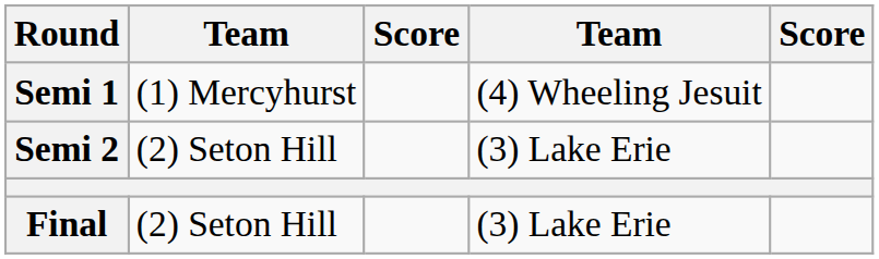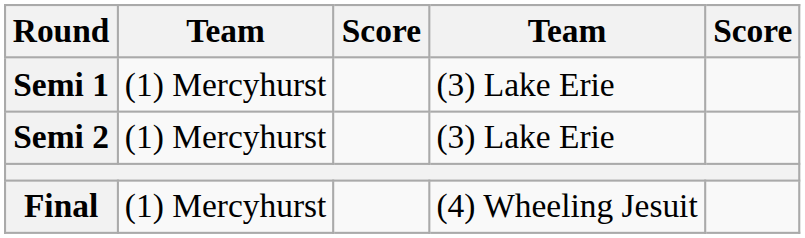Semi 1 | column 4: (4) Wheeling Jesuit -> (3) Lake Erie
Semi 2 | column 2: (2) Seton Hill -> (1) Mercyhurst
Final | column 2: (2) Seton Hill -> (1) Mercyhurst
Final | column 4: (3) Lake Erie -> (4) Wheeling Jesuit
